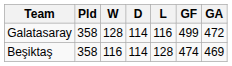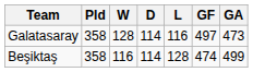Galatasaray | GF: 499 -> 497
Galatasaray | GA: 472 -> 473
Beşiktaş | GA: 469 -> 499
